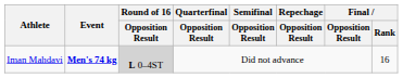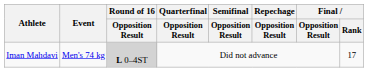Iman Mahdavi | Event: bold -> normal
Iman Mahdavi | Final / Rank: 16 -> 17
